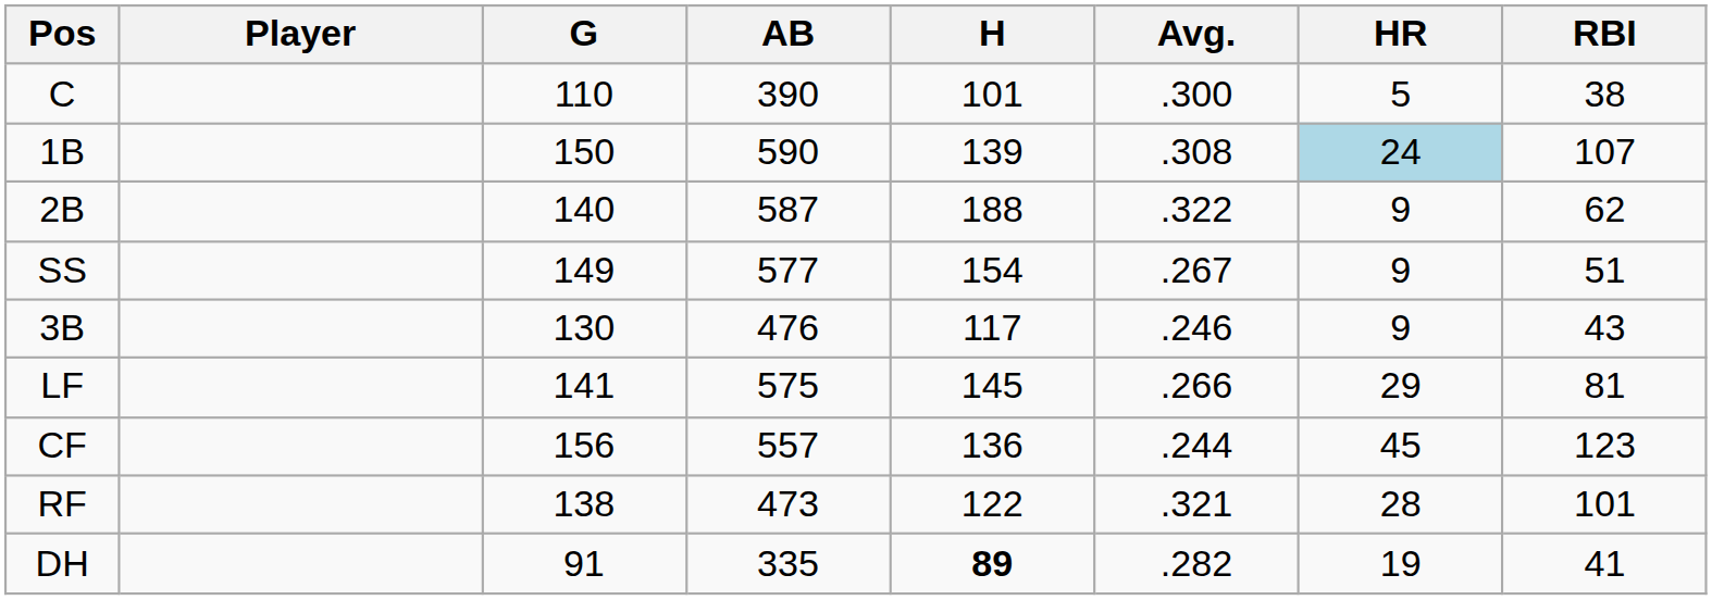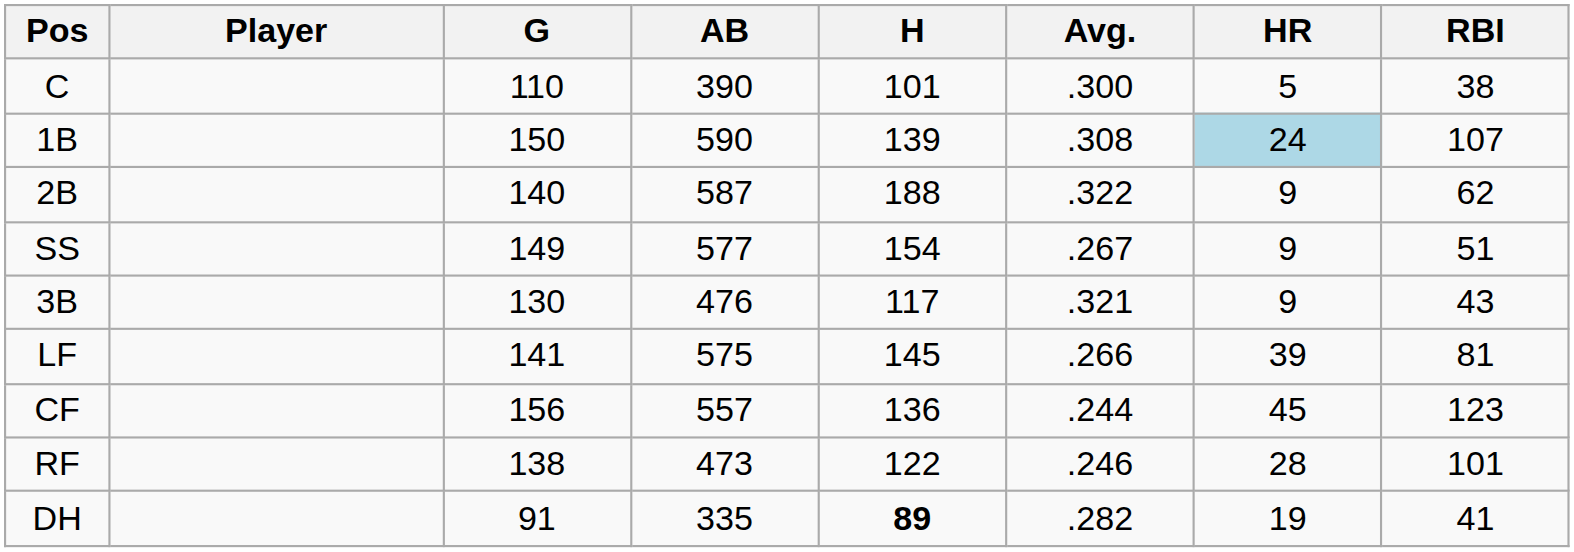3B | Avg.: .246 -> .321
LF | HR: 29 -> 39
RF | Avg.: .321 -> .246
